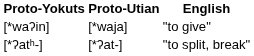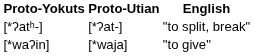rows swapped: [*waʔin] <-> [*ʔatʰ-]
